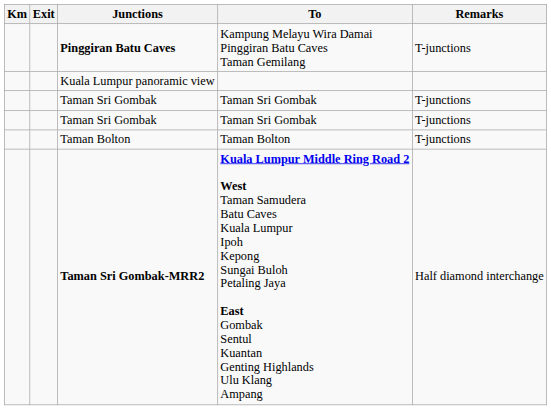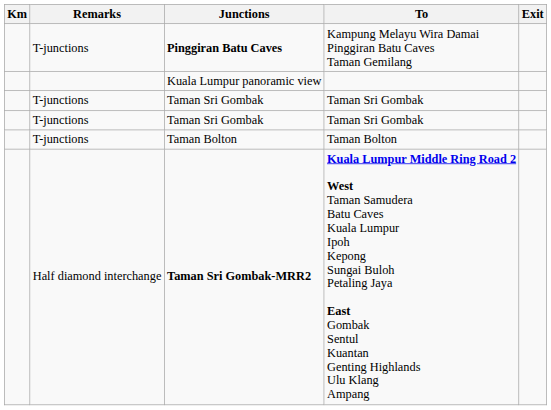columns swapped: Exit <-> Remarks
